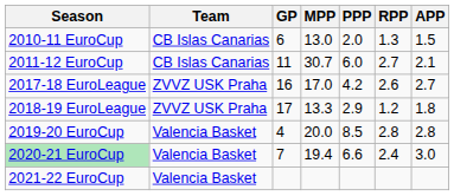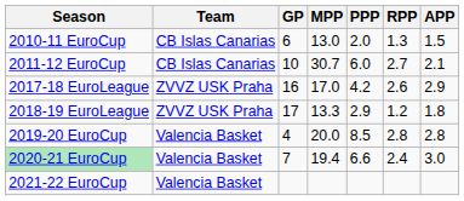2011-12 EuroCup | GP: 11 -> 10
2017-18 EuroLeague | APP: 2.7 -> 2.9
